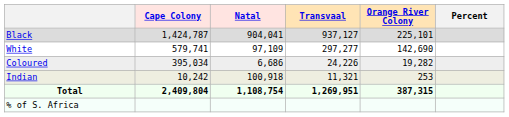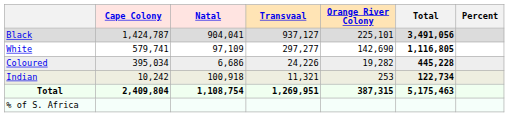+ column: Total | 3,491,056 | 1,116,805 | 445,228 | 122,734 | 5,175,463
